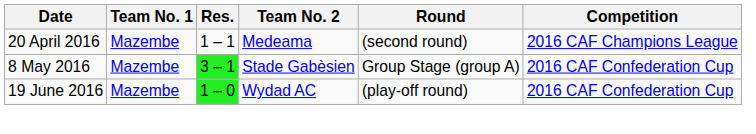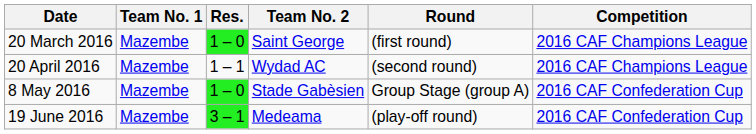+ row: 20 March 2016 | Mazembe | 1 – 0 | Saint George | (first round) | 2016 CAF Champions League
20 April 2016 | Team No. 2: Medeama -> Wydad AC
8 May 2016 | Res.: 3 – 1 -> 1 – 0
19 June 2016 | Res.: 1 – 0 -> 3 – 1
19 June 2016 | Team No. 2: Wydad AC -> Medeama
